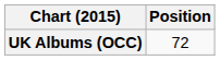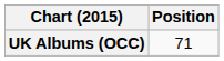UK Albums (OCC) | Position: 72 -> 71
